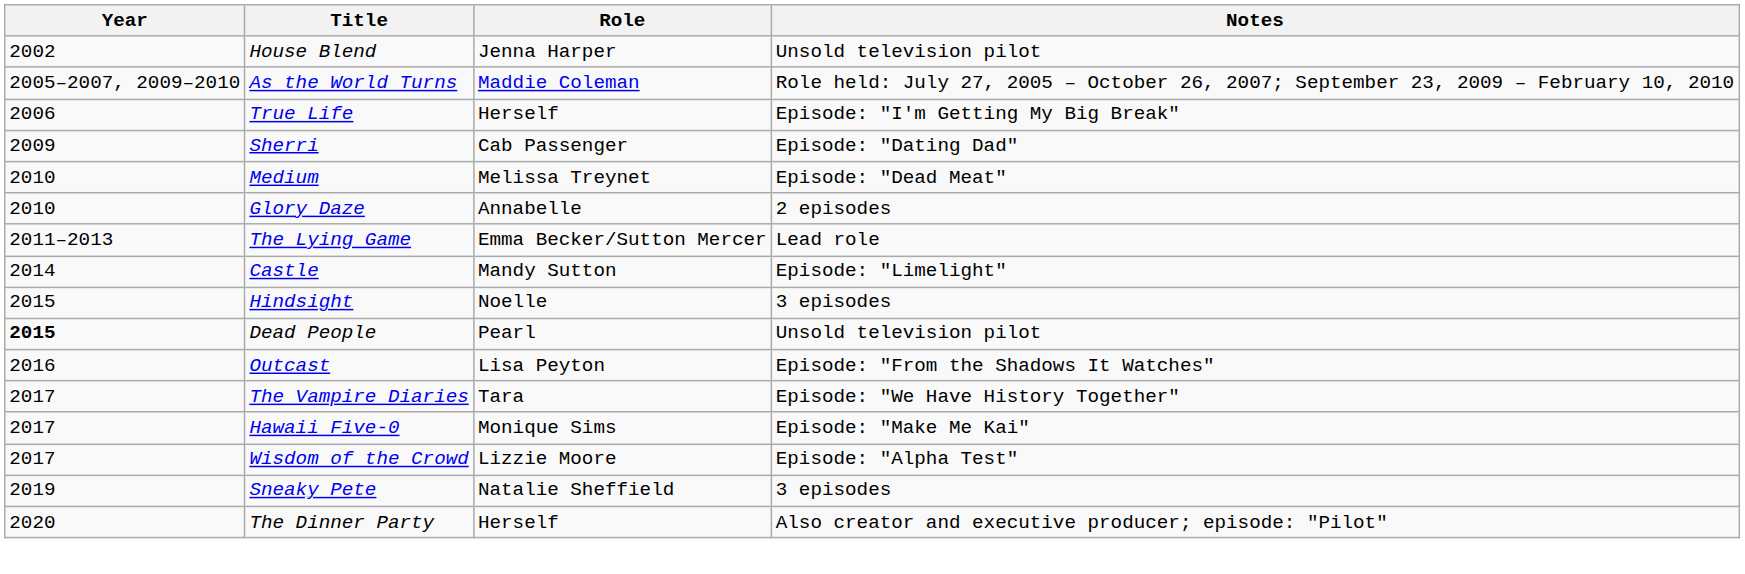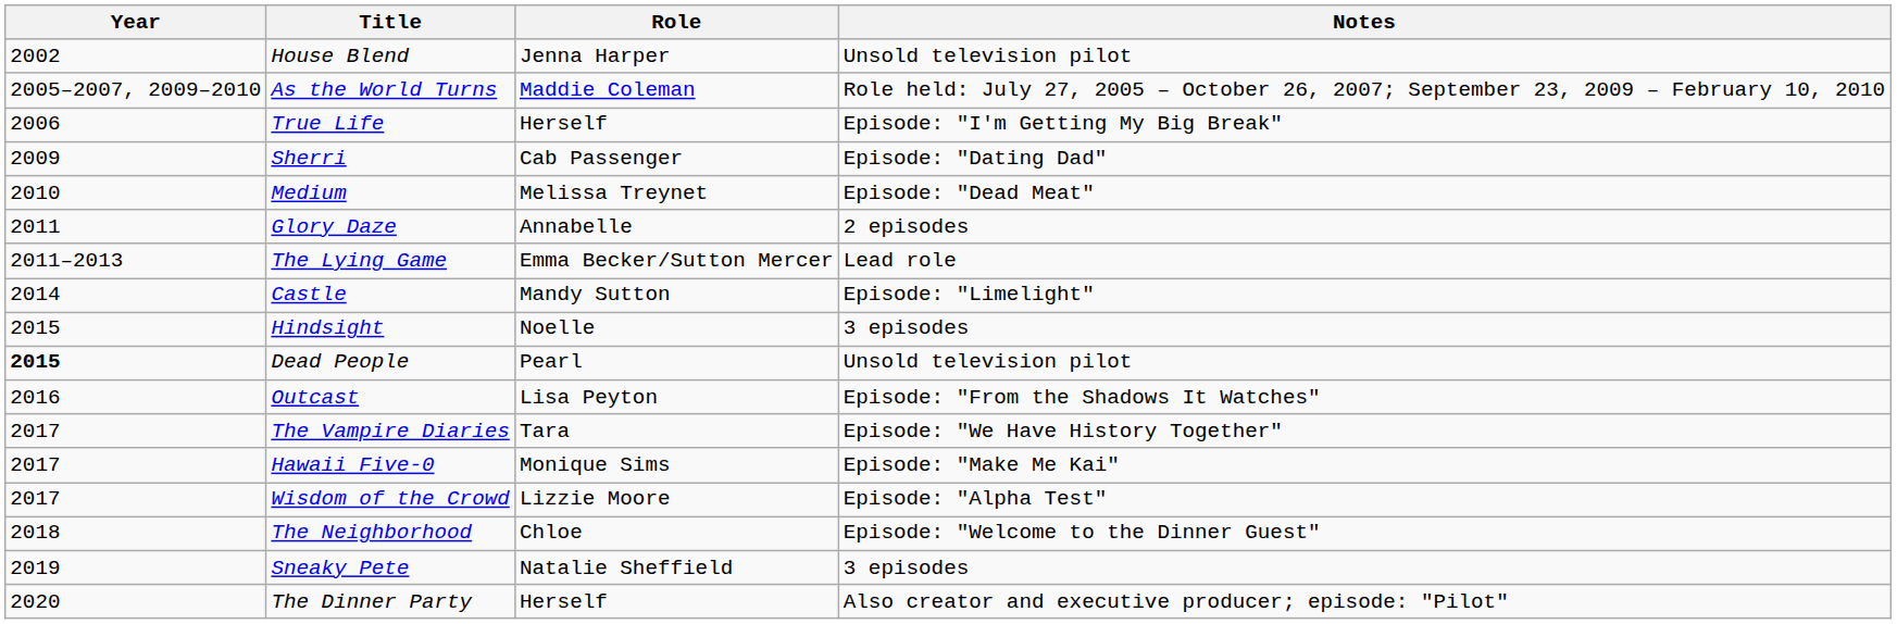Glory Daze | Year: 2010 -> 2011
+ row: 2018 | The Neighborhood | Chloe | Episode: "Welcome to the Dinner Guest"
